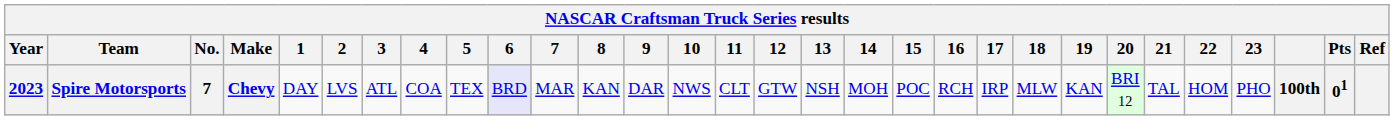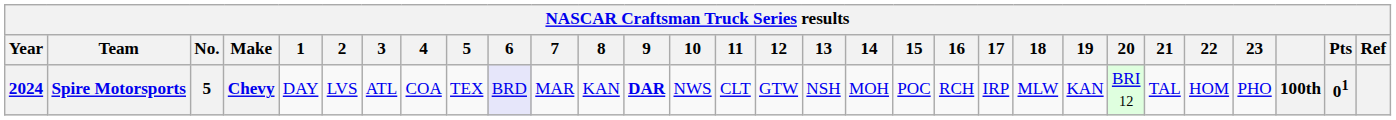Spire Motorsports | Year: 2023 -> 2024
Spire Motorsports | No.: 7 -> 5
Spire Motorsports | 9: normal -> bold
